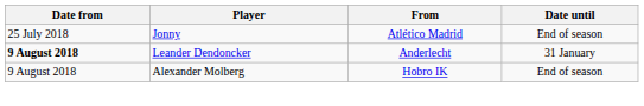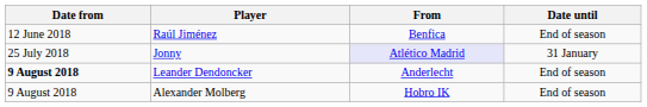+ row: 12 June 2018 | Raúl Jiménez | Benfica | End of season
Jonny | From: no background -> lavender background
Jonny | Date until: End of season -> 31 January
Leander Dendoncker | Date until: 31 January -> End of season
